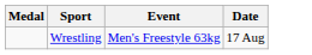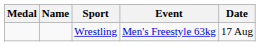+ column: Name
